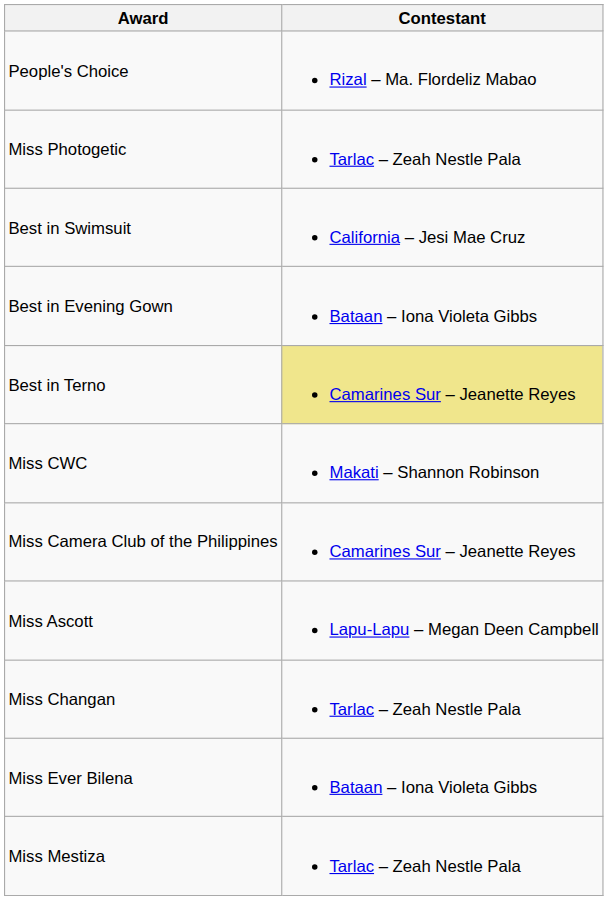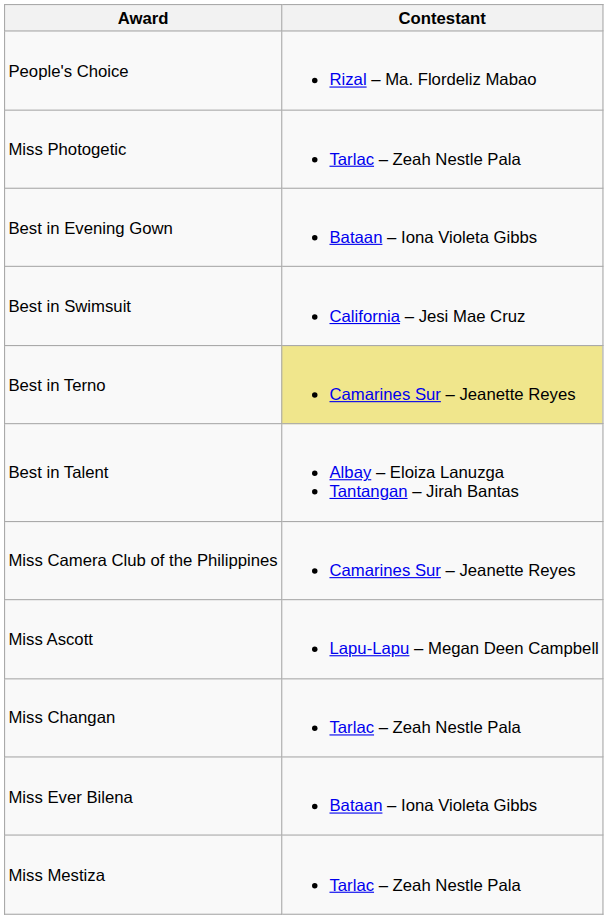rows swapped: Best in Evening Gown <-> Best in Swimsuit
+ row: Best in Talent | Albay – Eloiza Lanuzga Tantangan – Jirah Bantas
- row: Miss CWC | Makati – Shannon Robinson
